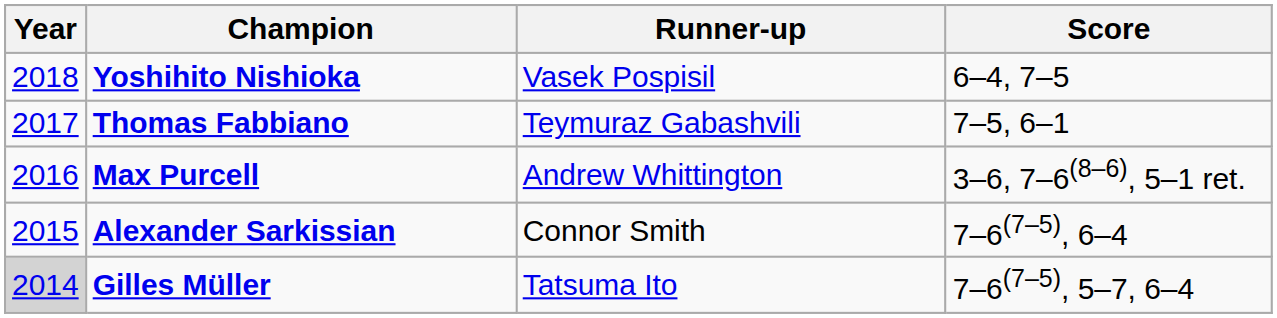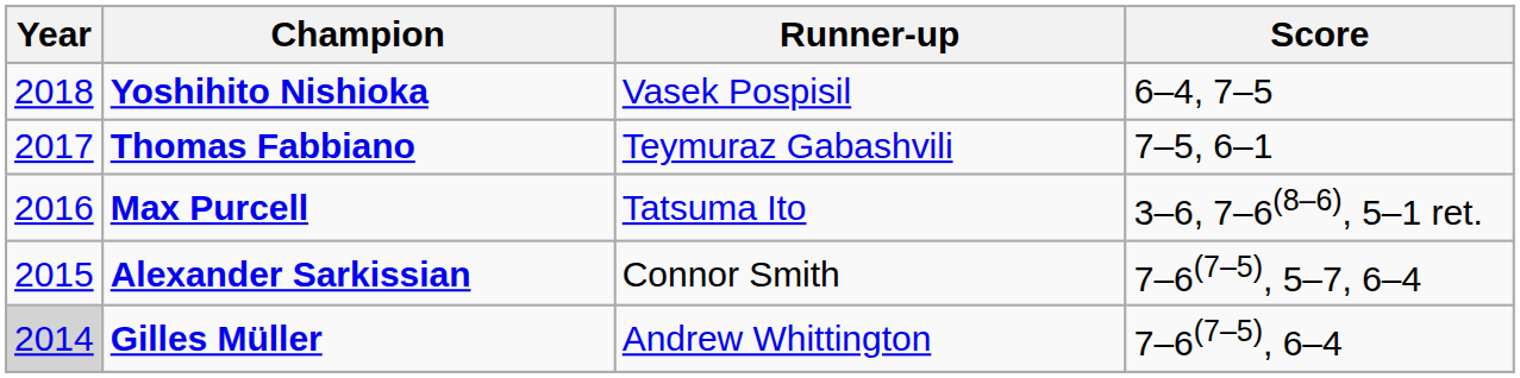Max Purcell | Runner-up: Andrew Whittington -> Tatsuma Ito
Alexander Sarkissian | Score: 7–6(7–5), 6–4 -> 7–6(7–5), 5–7, 6–4
Gilles Müller | Runner-up: Tatsuma Ito -> Andrew Whittington
Gilles Müller | Score: 7–6(7–5), 5–7, 6–4 -> 7–6(7–5), 6–4
